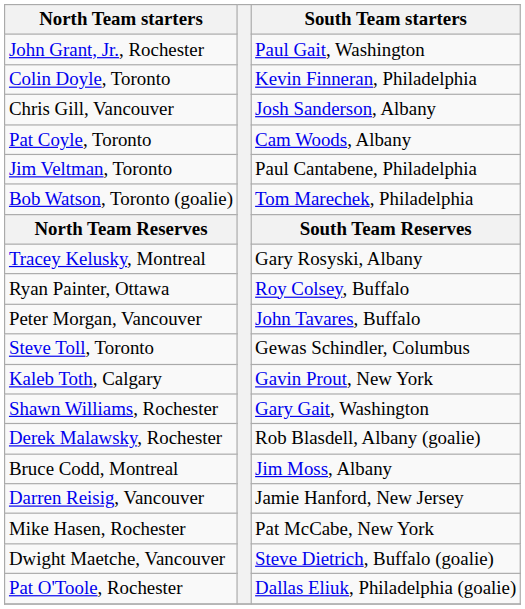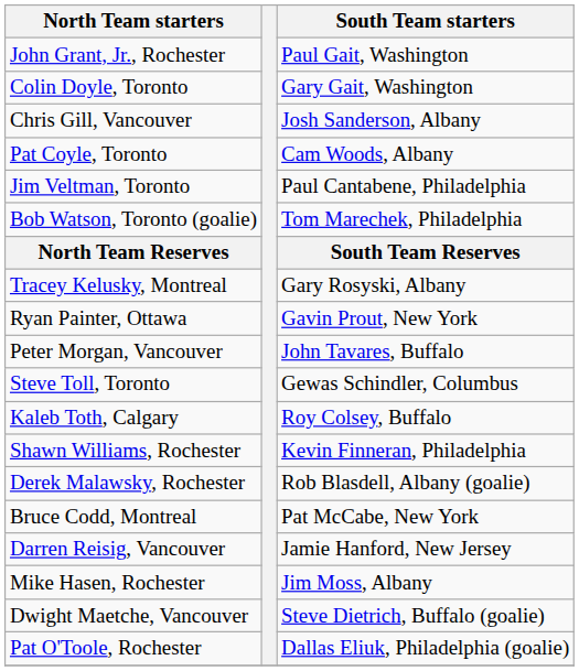Colin Doyle, Toronto | South Team starters: Kevin Finneran, Philadelphia -> Gary Gait, Washington
Ryan Painter, Ottawa | South Team starters: Roy Colsey, Buffalo -> Gavin Prout, New York
Kaleb Toth, Calgary | South Team starters: Gavin Prout, New York -> Roy Colsey, Buffalo
Shawn Williams, Rochester | South Team starters: Gary Gait, Washington -> Kevin Finneran, Philadelphia
Bruce Codd, Montreal | South Team starters: Jim Moss, Albany -> Pat McCabe, New York
Mike Hasen, Rochester | South Team starters: Pat McCabe, New York -> Jim Moss, Albany
